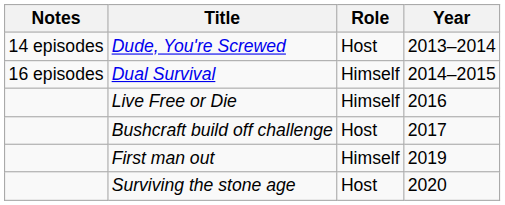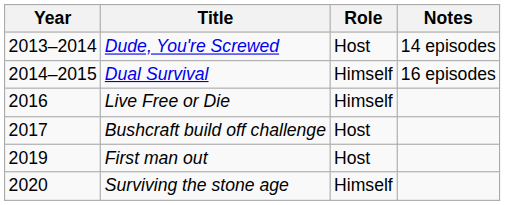columns swapped: Year <-> Notes
First man out | Role: Himself -> Host
Surviving the stone age | Role: Host -> Himself
